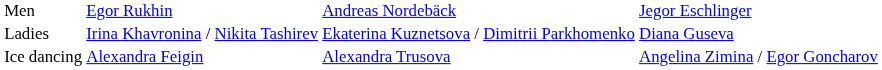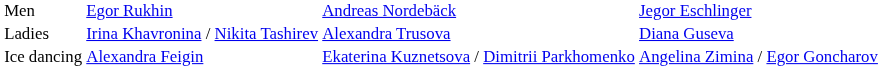Ladies | column 3: Ekaterina Kuznetsova / Dimitrii Parkhomenko -> Alexandra Trusova
Ice dancing | column 3: Alexandra Trusova -> Ekaterina Kuznetsova / Dimitrii Parkhomenko
